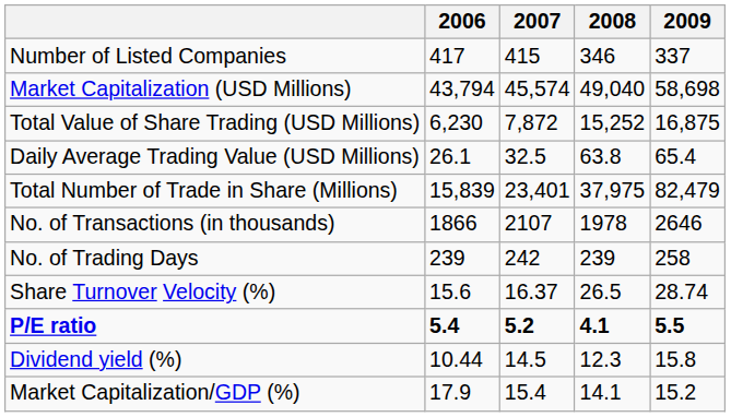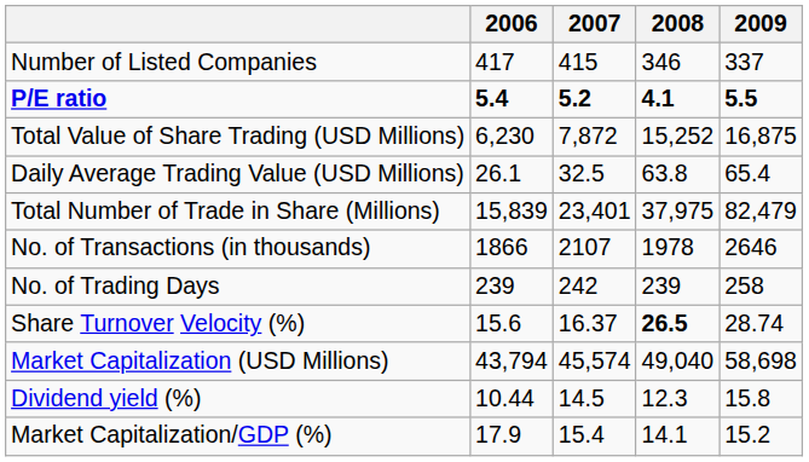rows swapped: Market Capitalization (USD Millions) <-> P/E ratio
Share Turnover Velocity (%) | 2008: normal -> bold
